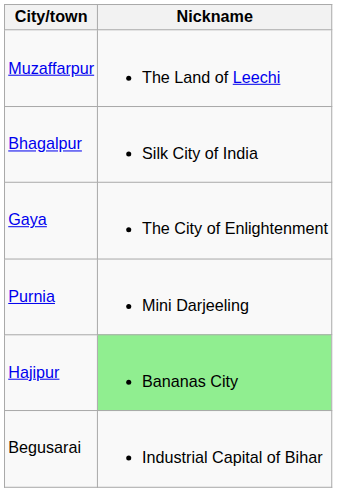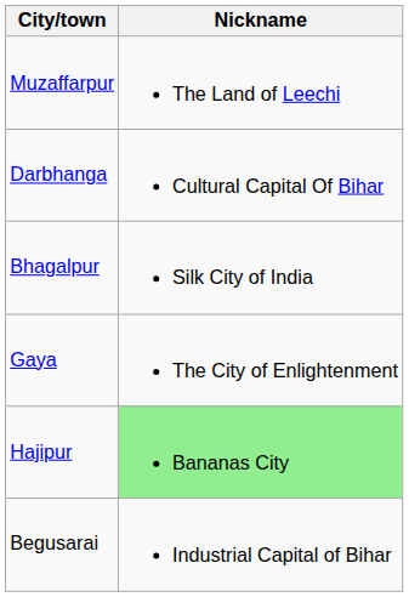+ row: Darbhanga | Cultural Capital Of Bihar
- row: Purnia | Mini Darjeeling
